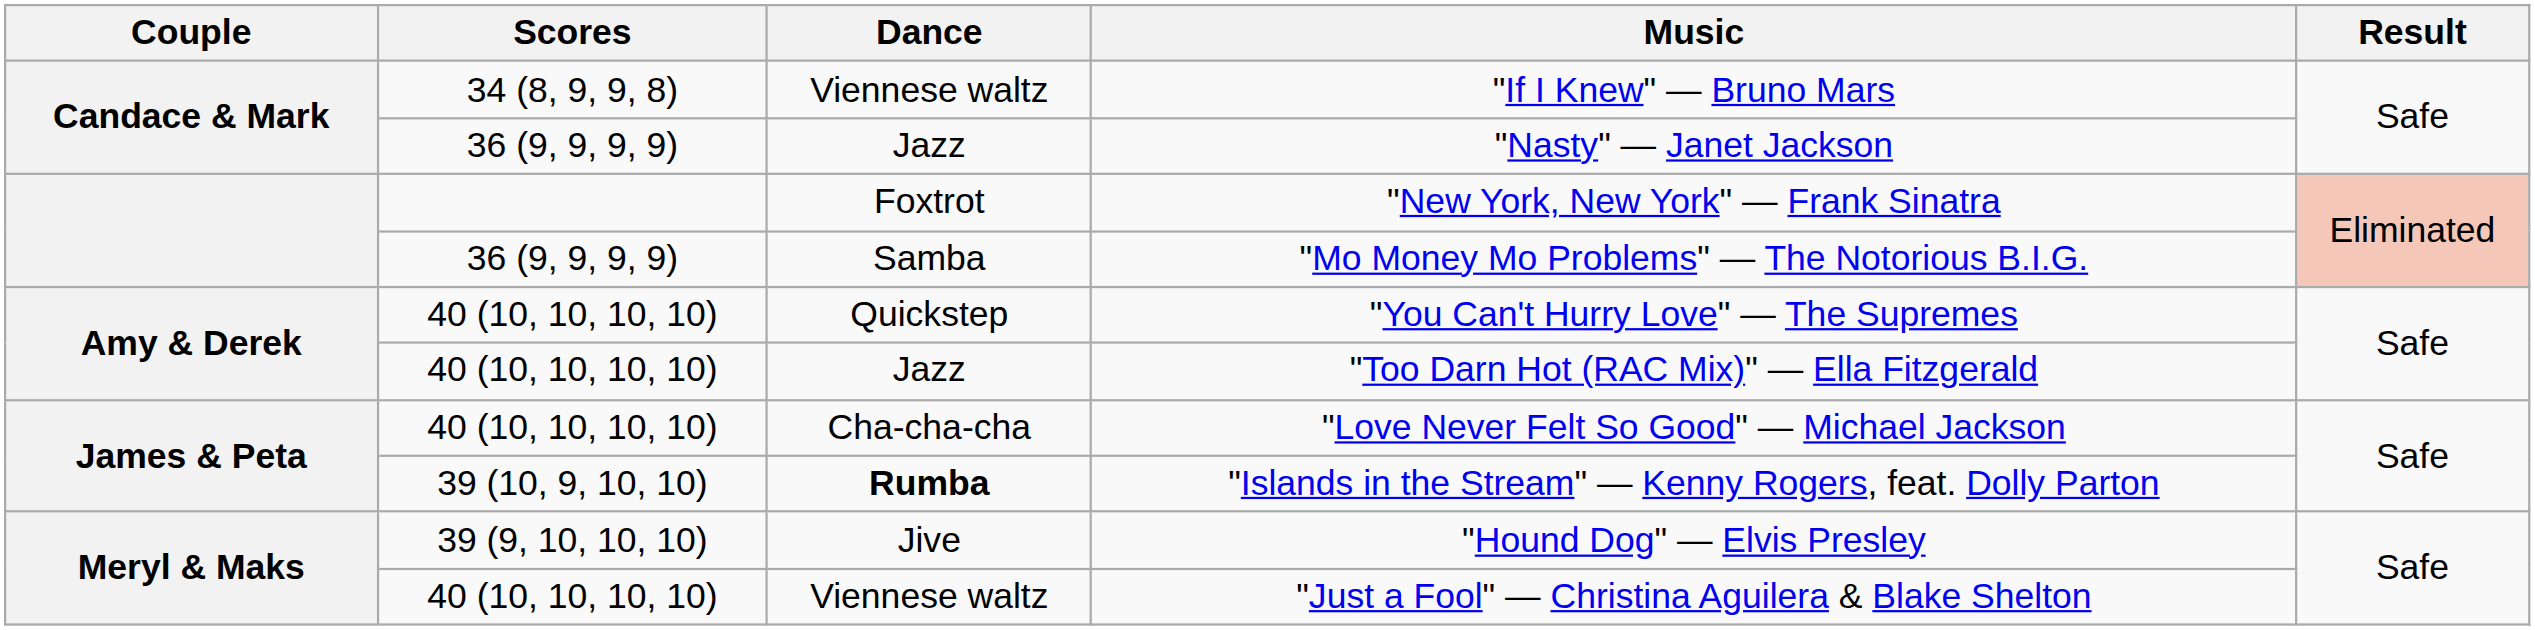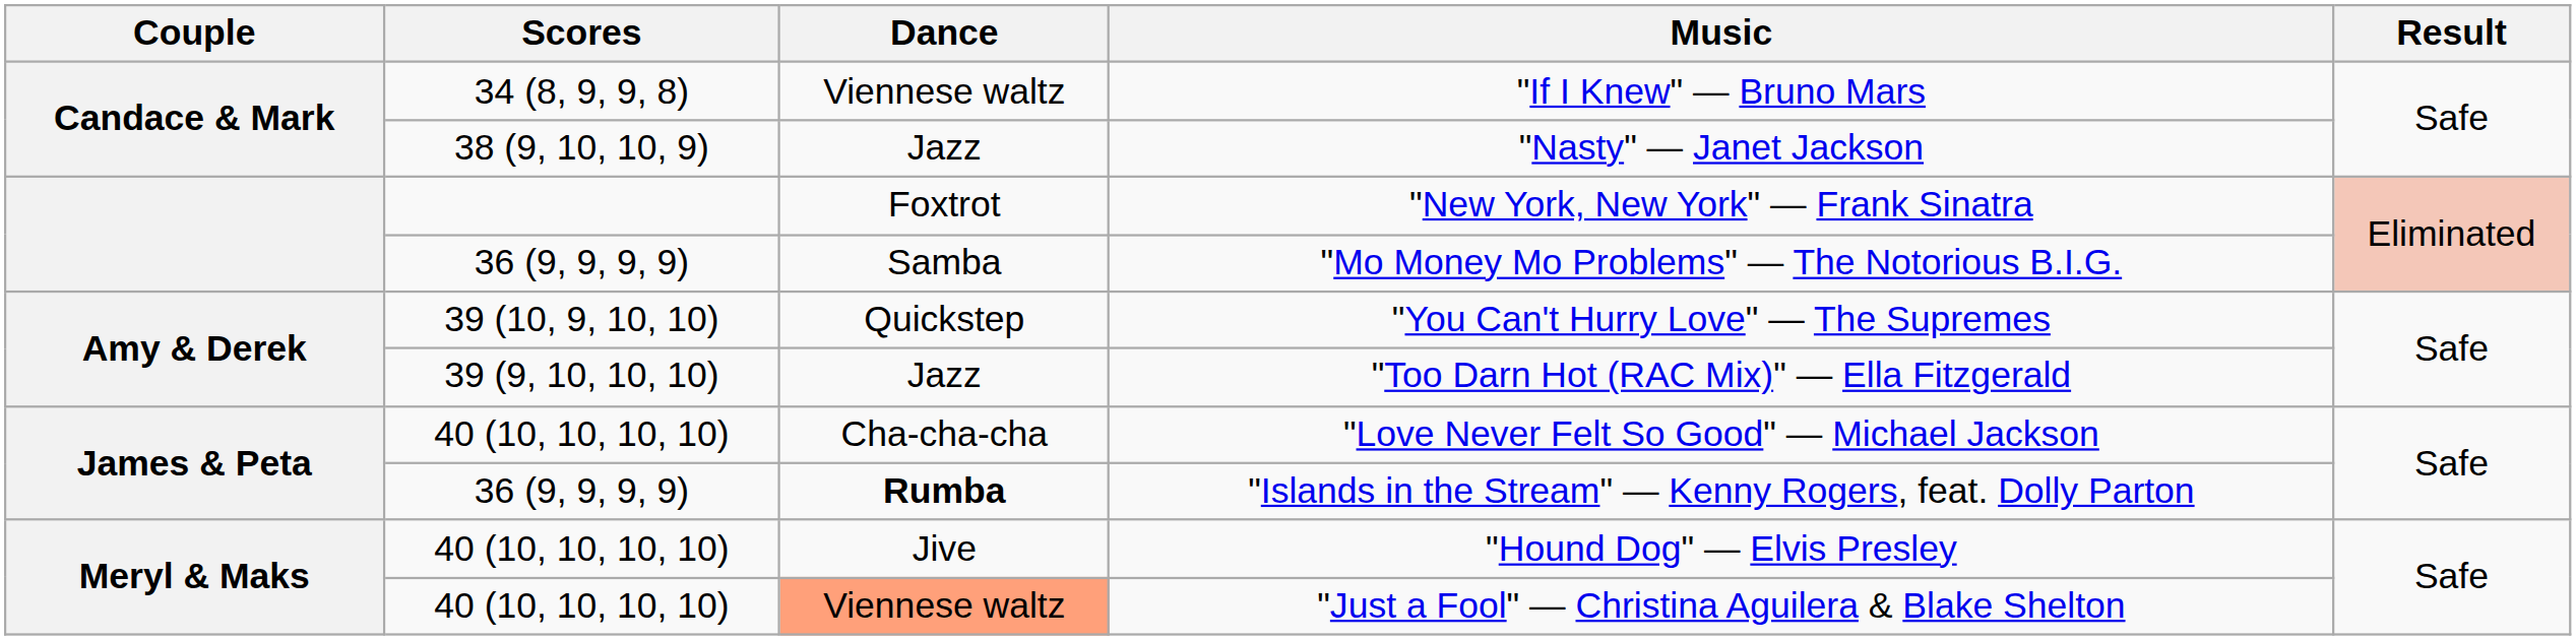"Nasty" — Janet Jackson | Scores: 36 (9, 9, 9, 9) -> 38 (9, 10, 10, 9)
"You Can't Hurry Love" — The Supremes | Scores: 40 (10, 10, 10, 10) -> 39 (10, 9, 10, 10)
"Too Darn Hot (RAC Mix)" — Ella Fitzgerald | Scores: 40 (10, 10, 10, 10) -> 39 (9, 10, 10, 10)
"Islands in the Stream" — Kenny Rogers, feat. Dolly Parton | Scores: 39 (10, 9, 10, 10) -> 36 (9, 9, 9, 9)
"Hound Dog" — Elvis Presley | Scores: 39 (9, 10, 10, 10) -> 40 (10, 10, 10, 10)
"Just a Fool" — Christina Aguilera & Blake Shelton | Dance: no background -> lightsalmon background
